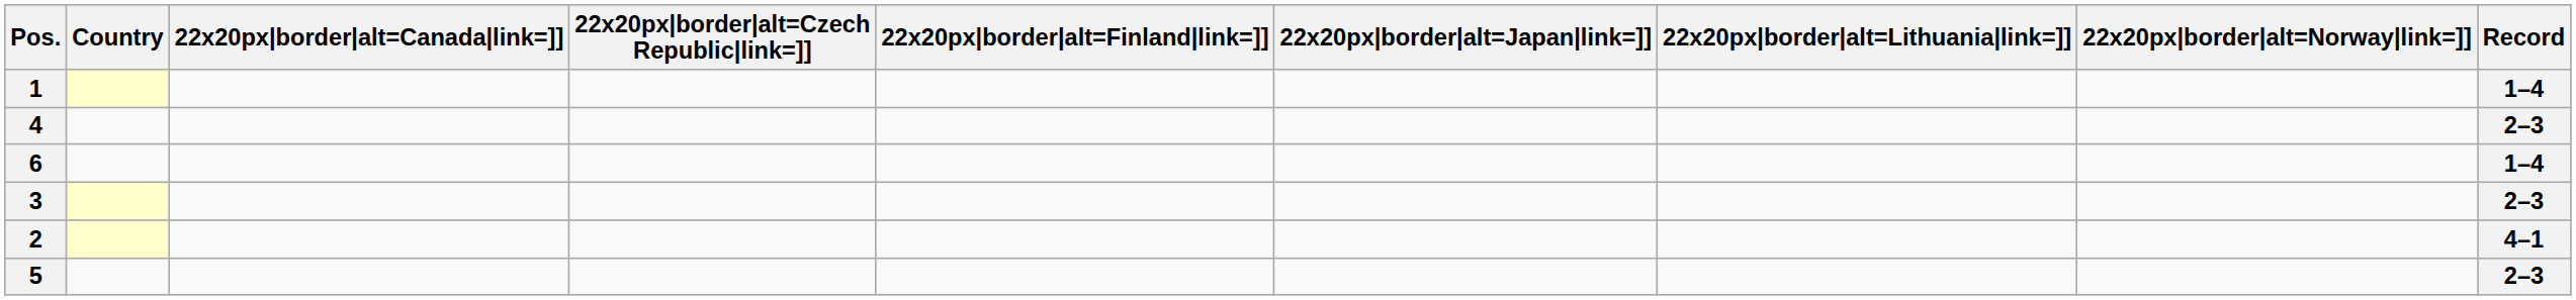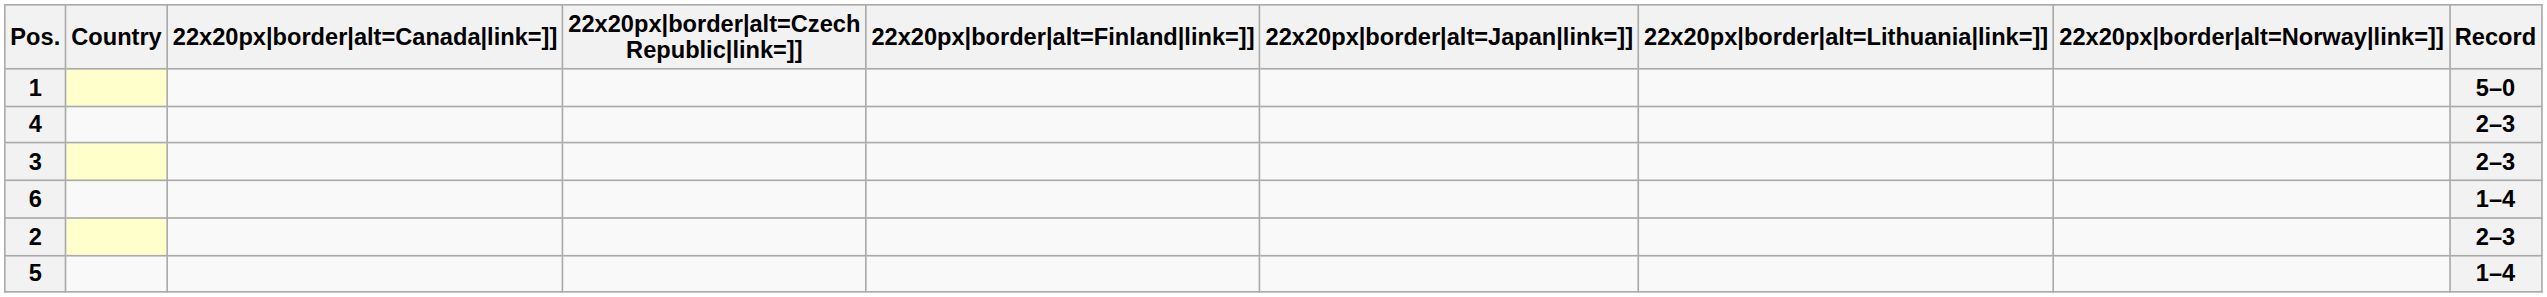1 | Record: 1–4 -> 5–0
rows swapped: 6 <-> 3
2 | Record: 4–1 -> 2–3
5 | Record: 2–3 -> 1–4
